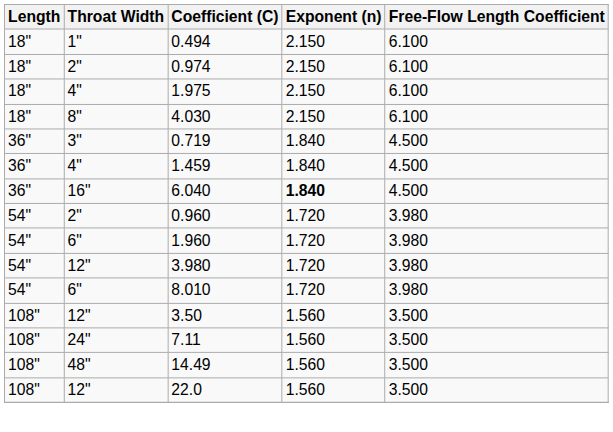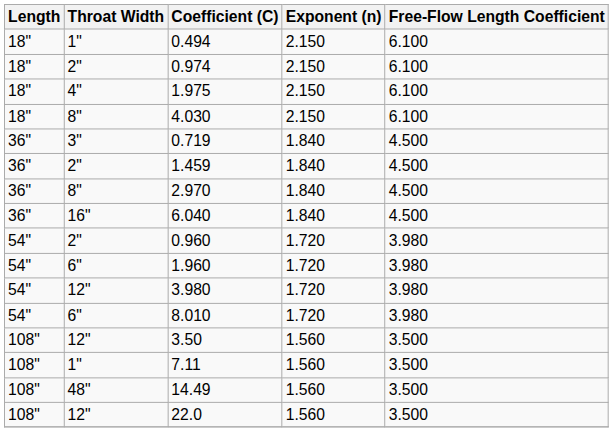1.459 | Throat Width: 4" -> 2"
+ row: 36" | 8" | 2.970 | 1.840 | 4.500
6.040 | Exponent (n): bold -> normal
7.11 | Throat Width: 24" -> 1"
